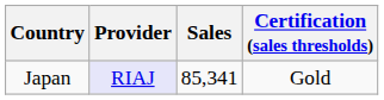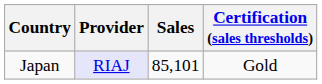Japan | Sales: 85,341 -> 85,101
